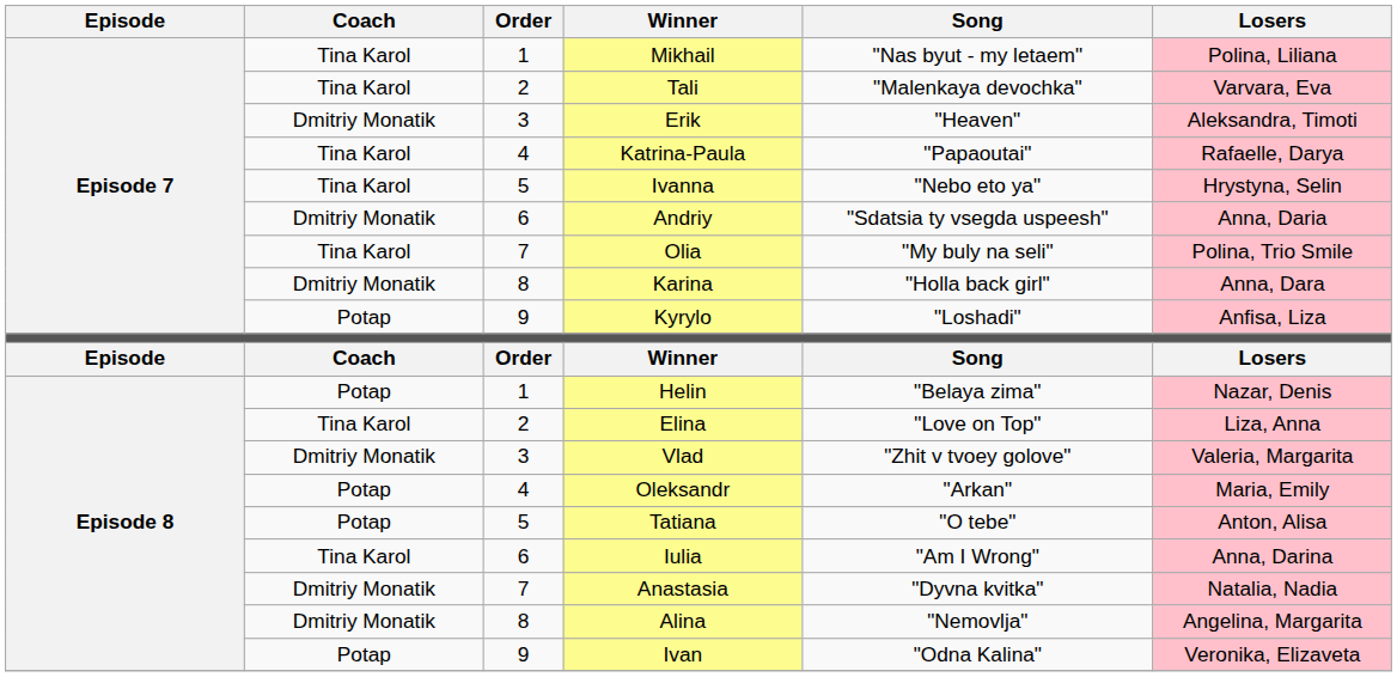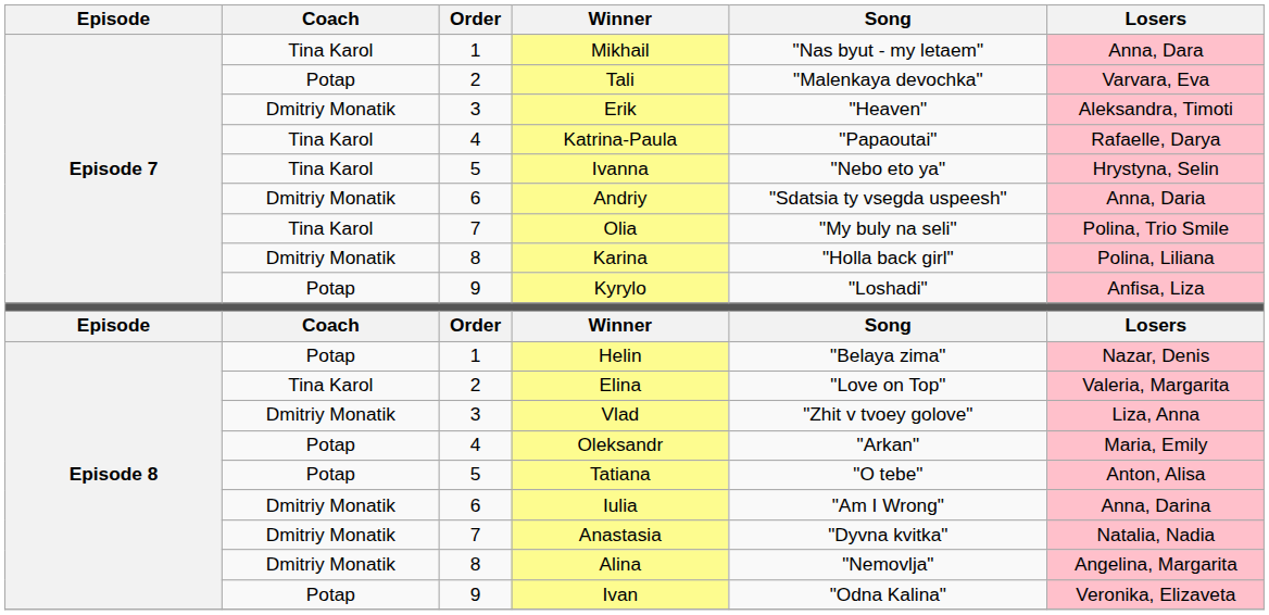Mikhail | Losers: Polina, Liliana -> Anna, Dara
Tali | Coach: Tina Karol -> Potap
Karina | Losers: Anna, Dara -> Polina, Liliana
Elina | Losers: Liza, Anna -> Valeria, Margarita
Vlad | Losers: Valeria, Margarita -> Liza, Anna
Iulia | Coach: Tina Karol -> Dmitriy Monatik
